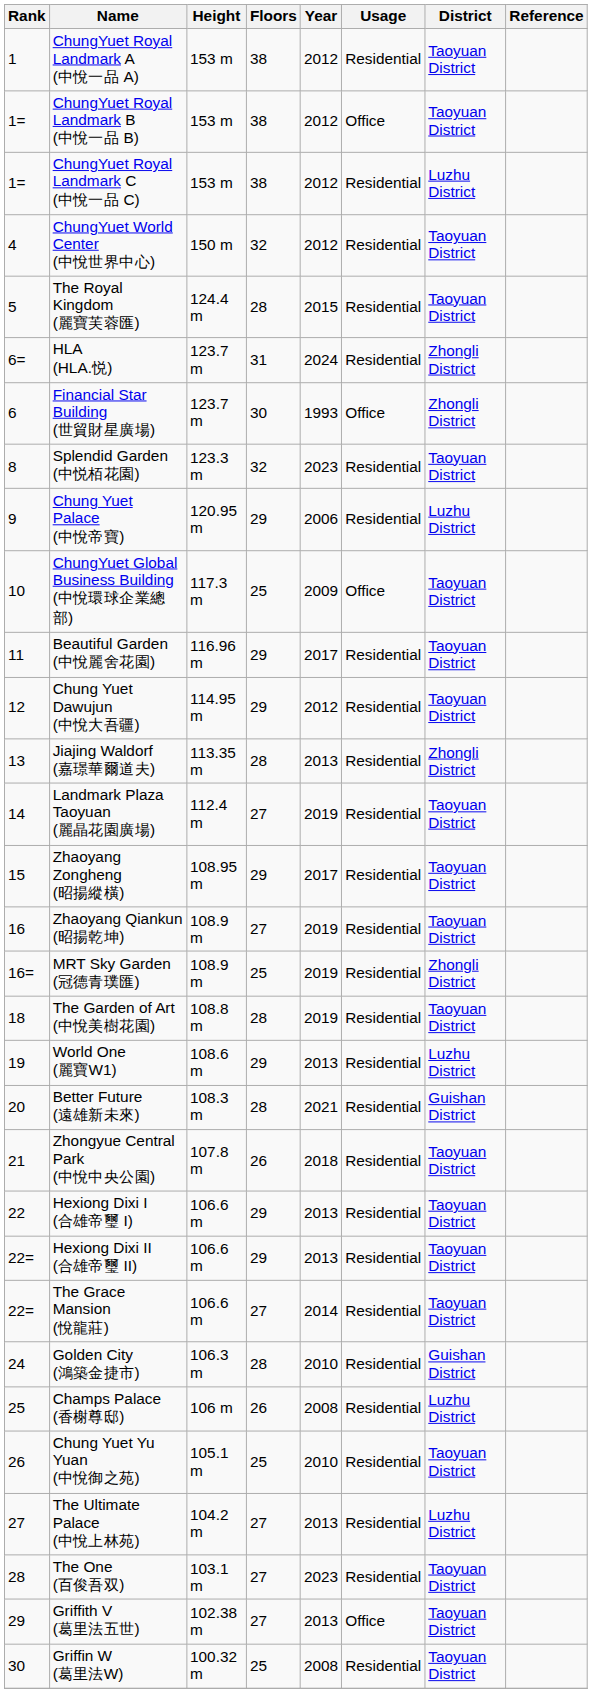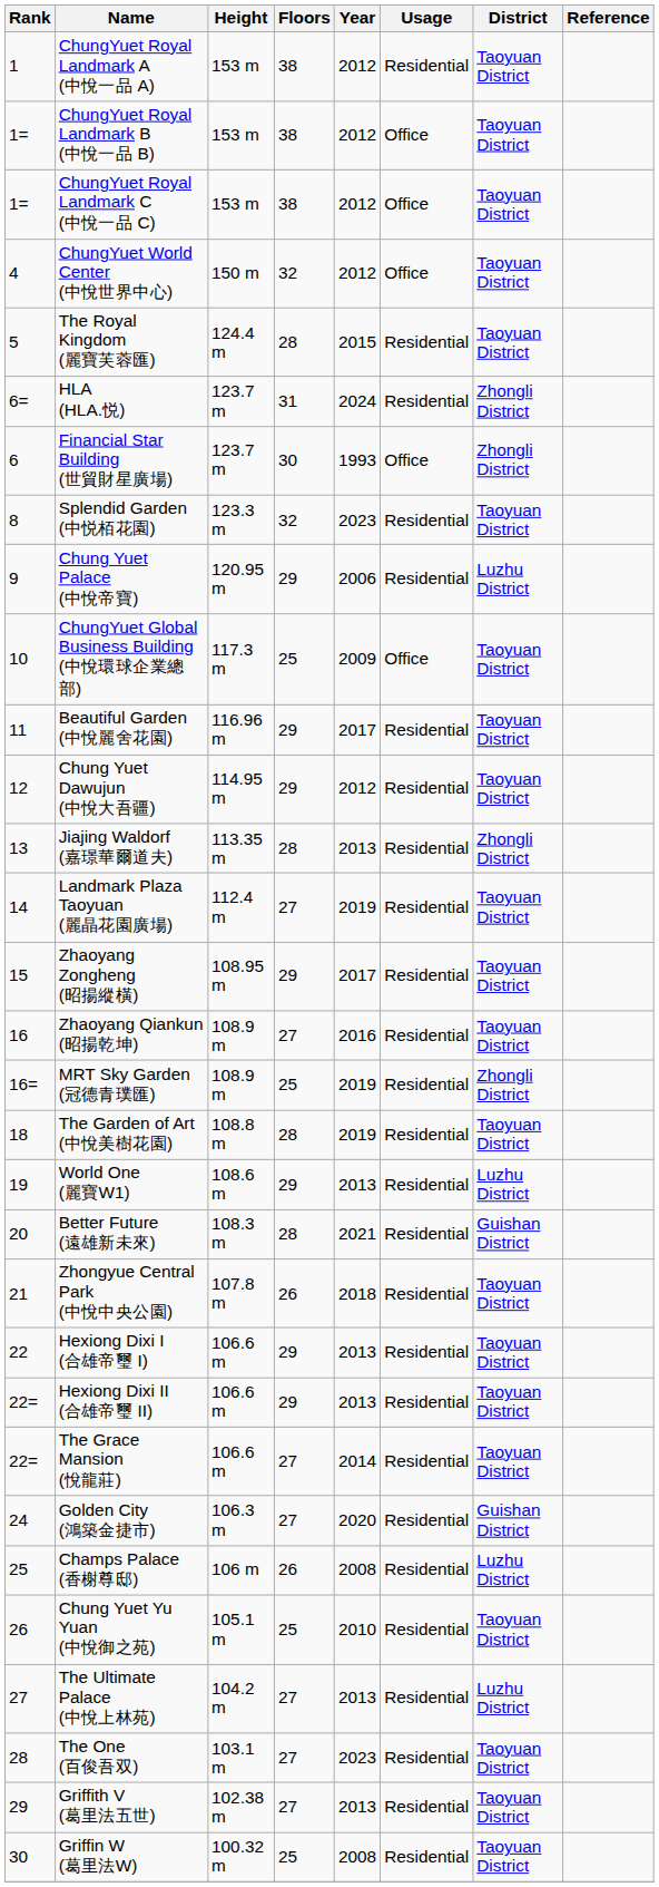ChungYuet Royal Landmark C (中悅一品 C) | Usage: Residential -> Office
ChungYuet Royal Landmark C (中悅一品 C) | District: Luzhu District -> Taoyuan District
ChungYuet World Center (中悅世界中心) | Usage: Residential -> Office
Zhaoyang Qiankun (昭揚乾坤) | Year: 2019 -> 2016
Golden City (鴻築金捷市) | Floors: 28 -> 27
Golden City (鴻築金捷市) | Year: 2010 -> 2020
Griffith V (葛里法五世) | Usage: Office -> Residential
